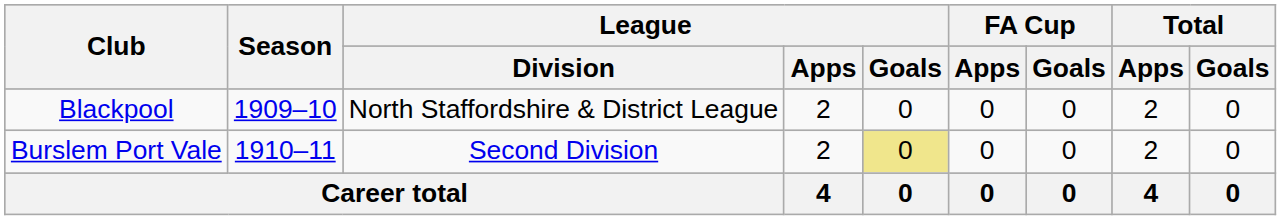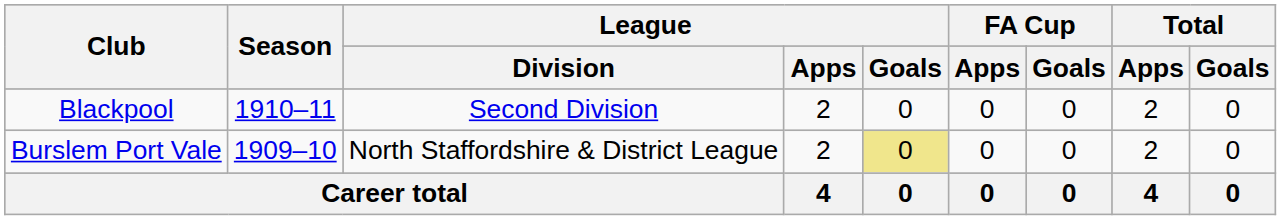Blackpool | Season: 1909–10 -> 1910–11
Blackpool | League / Division: North Staffordshire & District League -> Second Division
Burslem Port Vale | Season: 1910–11 -> 1909–10
Burslem Port Vale | League / Division: Second Division -> North Staffordshire & District League
